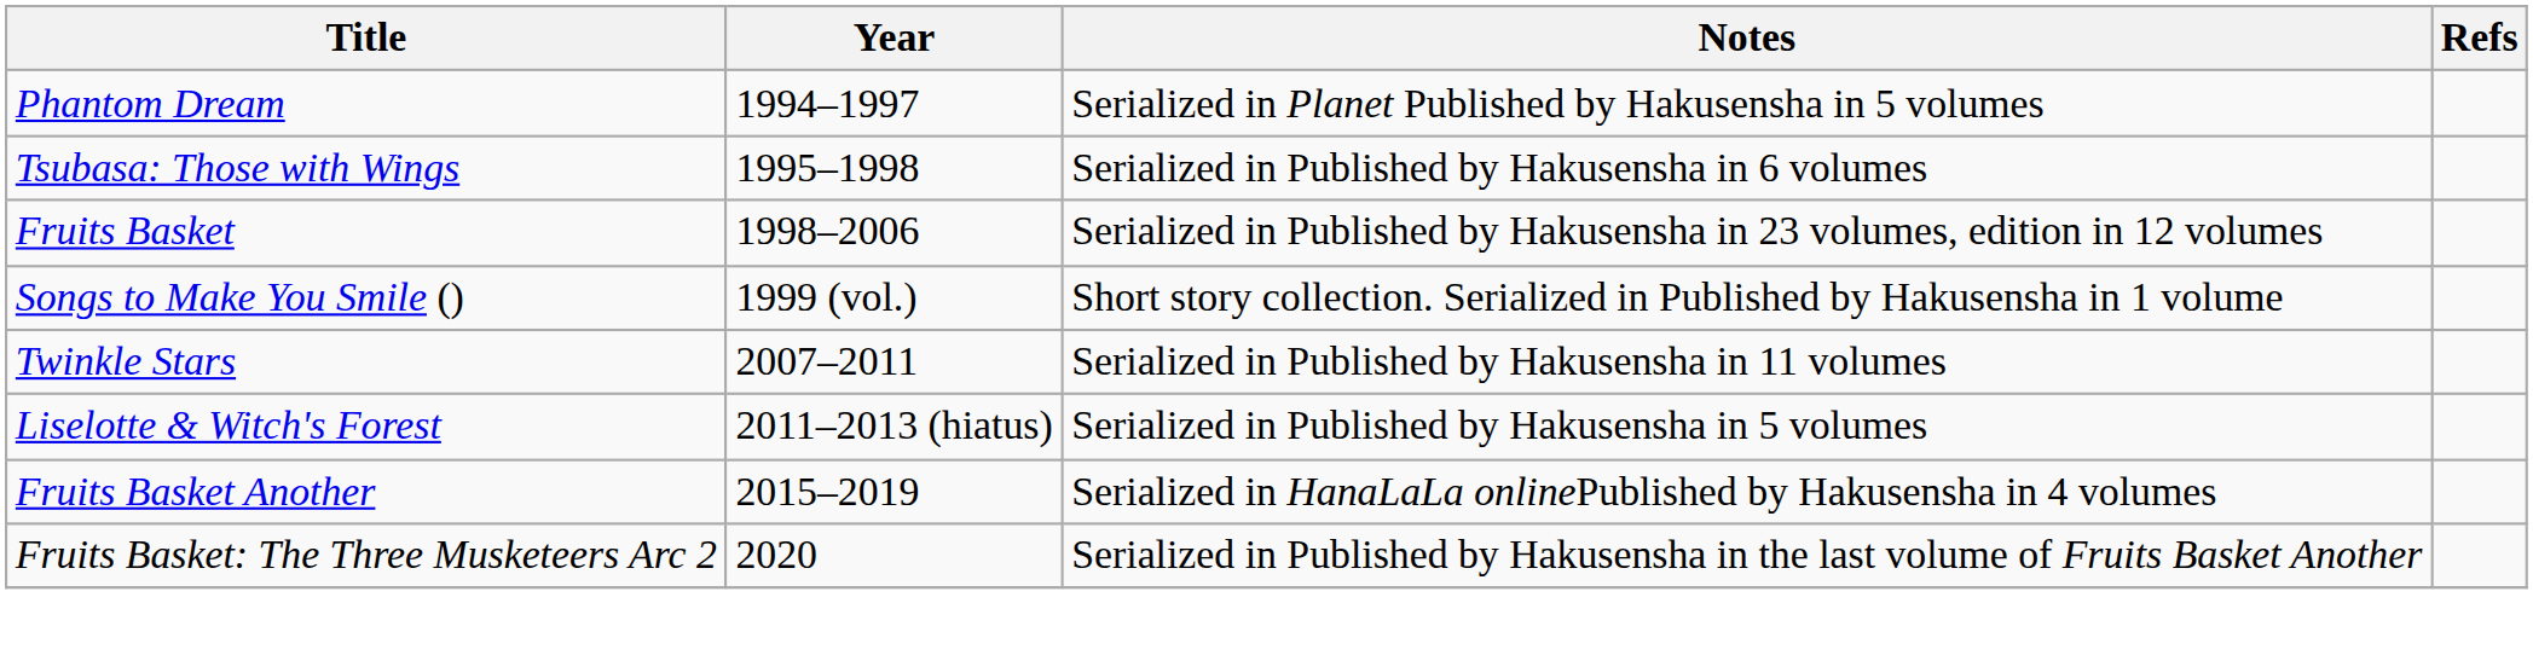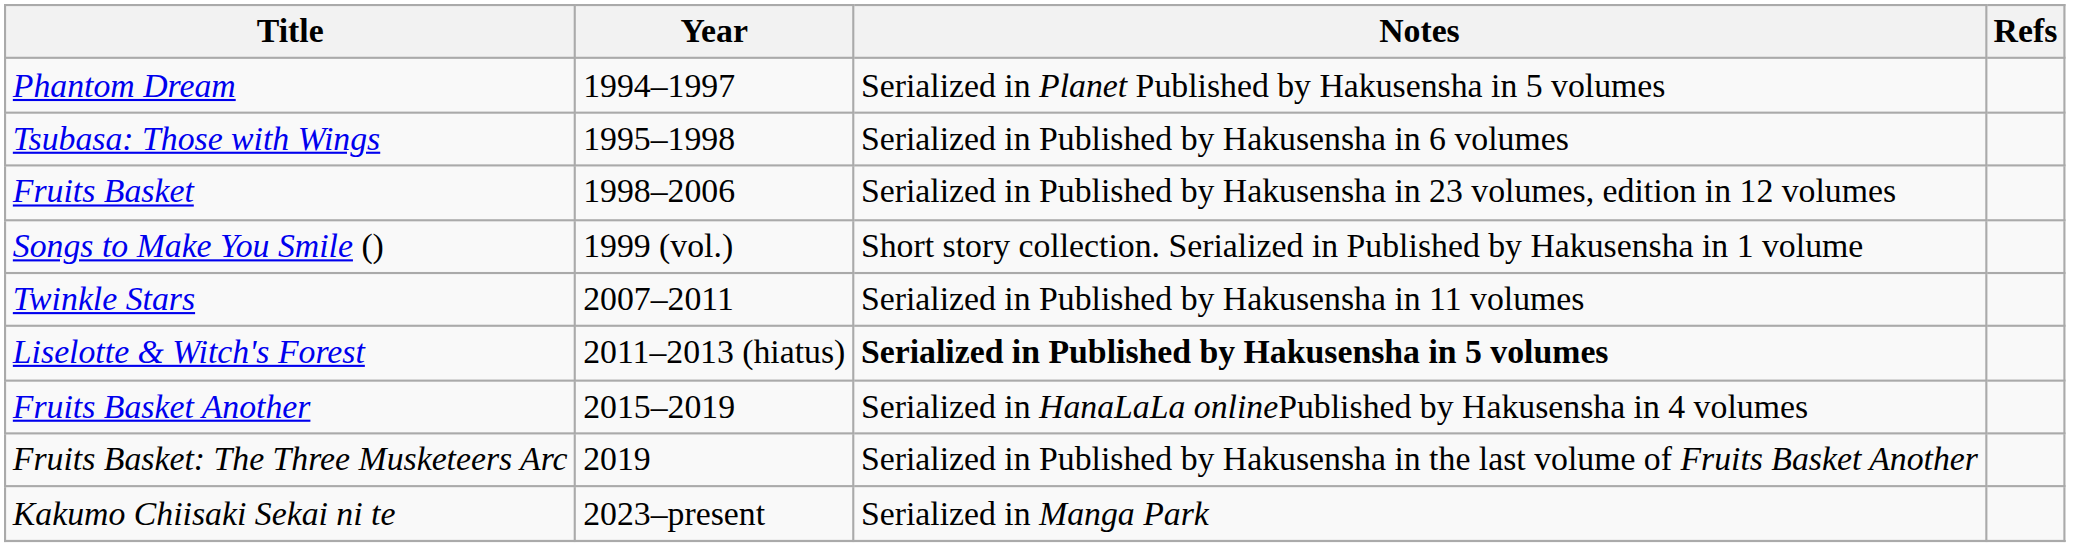Liselotte & Witch's Forest | Notes: normal -> bold
+ row: Fruits Basket: The Three Musketeers Arc | 2019 | Serialized in Published by Hakusensha in the last volume of Fruits Basket Another
- row: Fruits Basket: The Three Musketeers Arc 2 | 2020 | Serialized in Published by Hakusensha in the last volume of Fruits Basket Another
+ row: Kakumo Chiisaki Sekai ni te | 2023–present | Serialized in Manga Park
